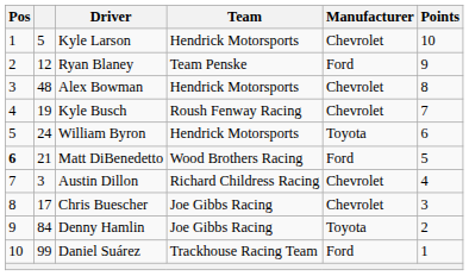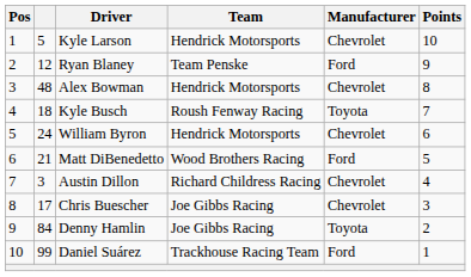Kyle Busch | column 2: 19 -> 18
Kyle Busch | Manufacturer: Chevrolet -> Toyota
William Byron | Manufacturer: Toyota -> Chevrolet
Matt DiBenedetto | Pos: bold -> normal
